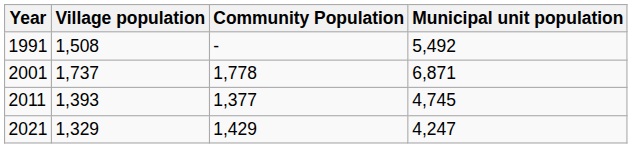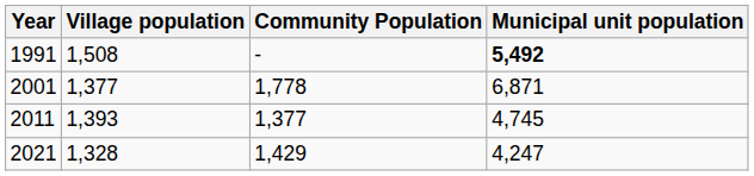1991 | Municipal unit population: normal -> bold
2001 | Village population: 1,737 -> 1,377
2021 | Village population: 1,329 -> 1,328
